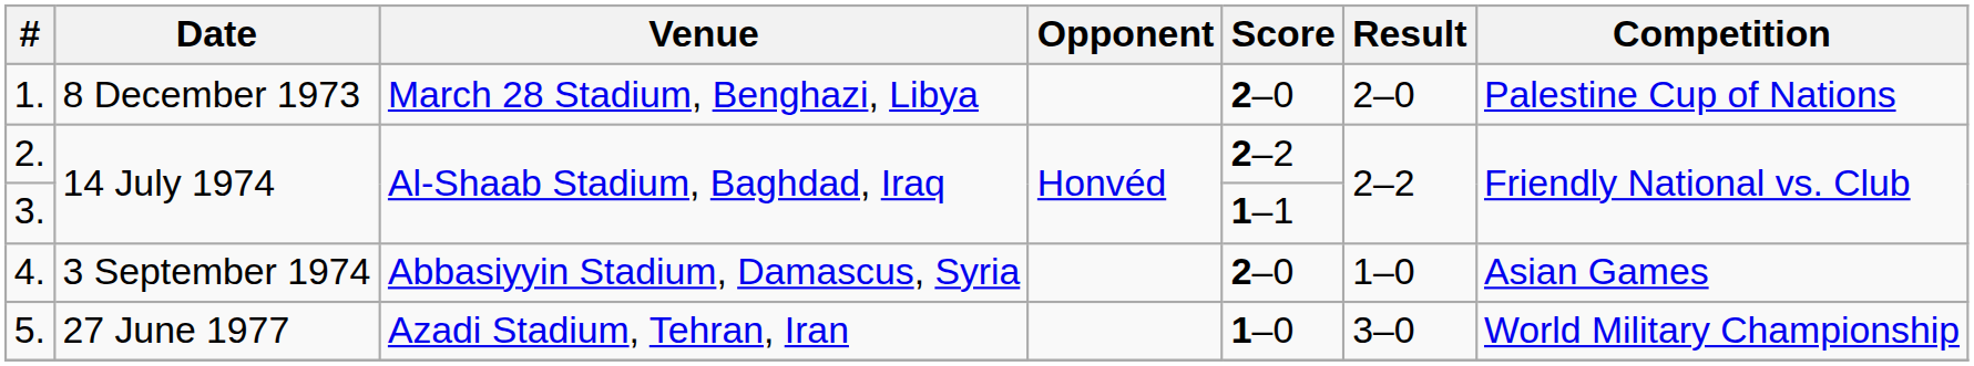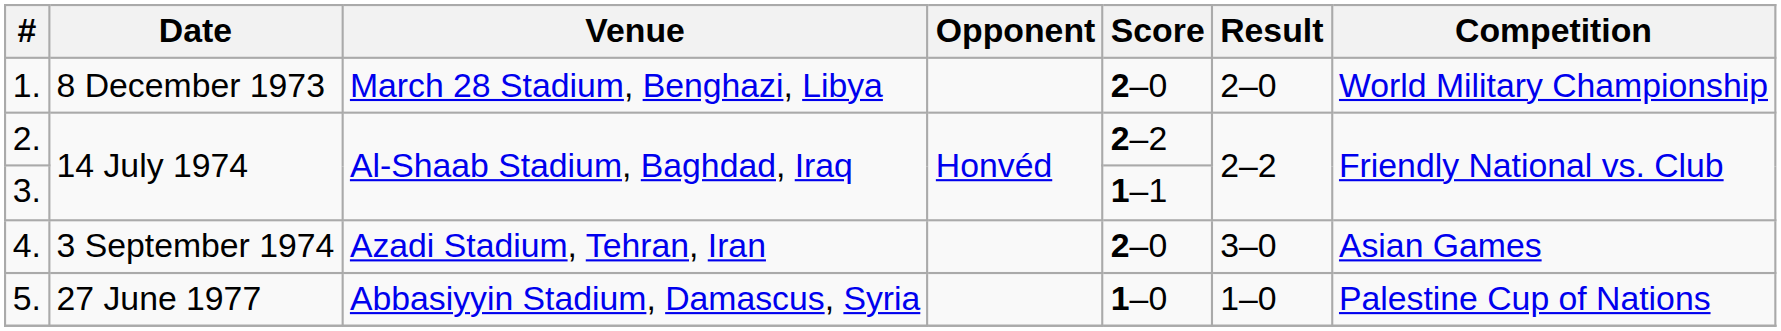1. | Competition: Palestine Cup of Nations -> World Military Championship
4. | Venue: Abbasiyyin Stadium, Damascus, Syria -> Azadi Stadium, Tehran, Iran
4. | Result: 1–0 -> 3–0
5. | Venue: Azadi Stadium, Tehran, Iran -> Abbasiyyin Stadium, Damascus, Syria
5. | Result: 3–0 -> 1–0
5. | Competition: World Military Championship -> Palestine Cup of Nations
